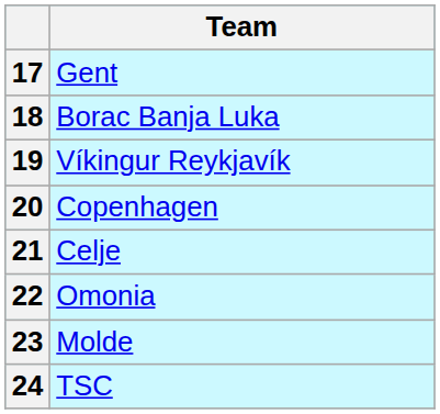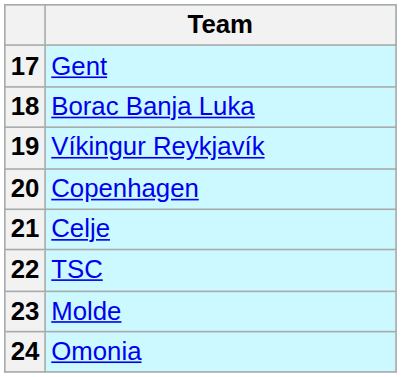22 | Team: Omonia -> TSC
24 | Team: TSC -> Omonia
